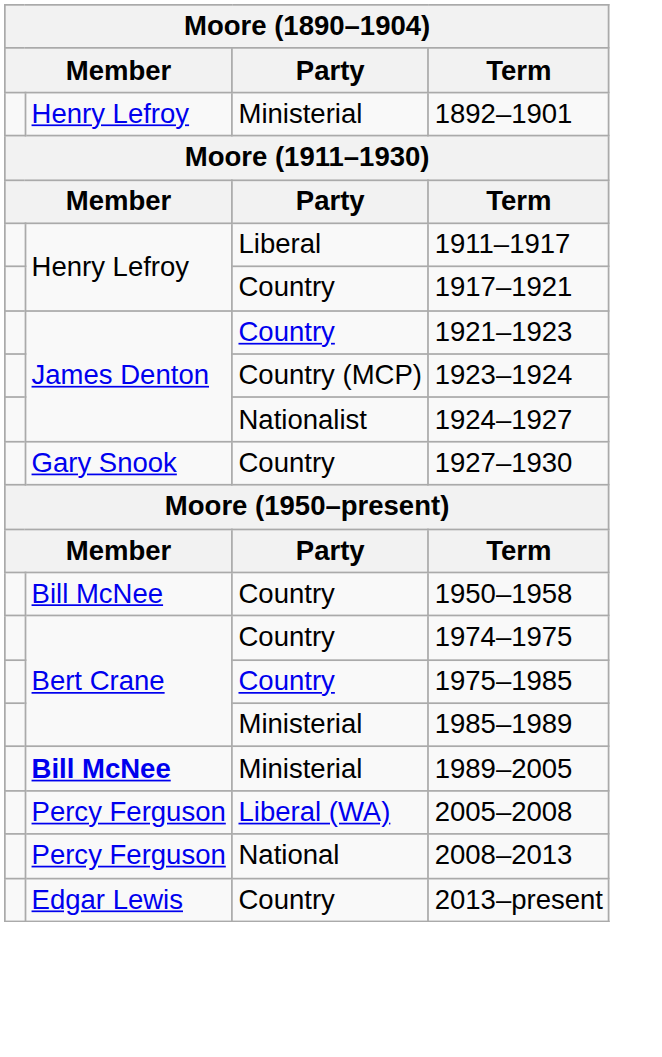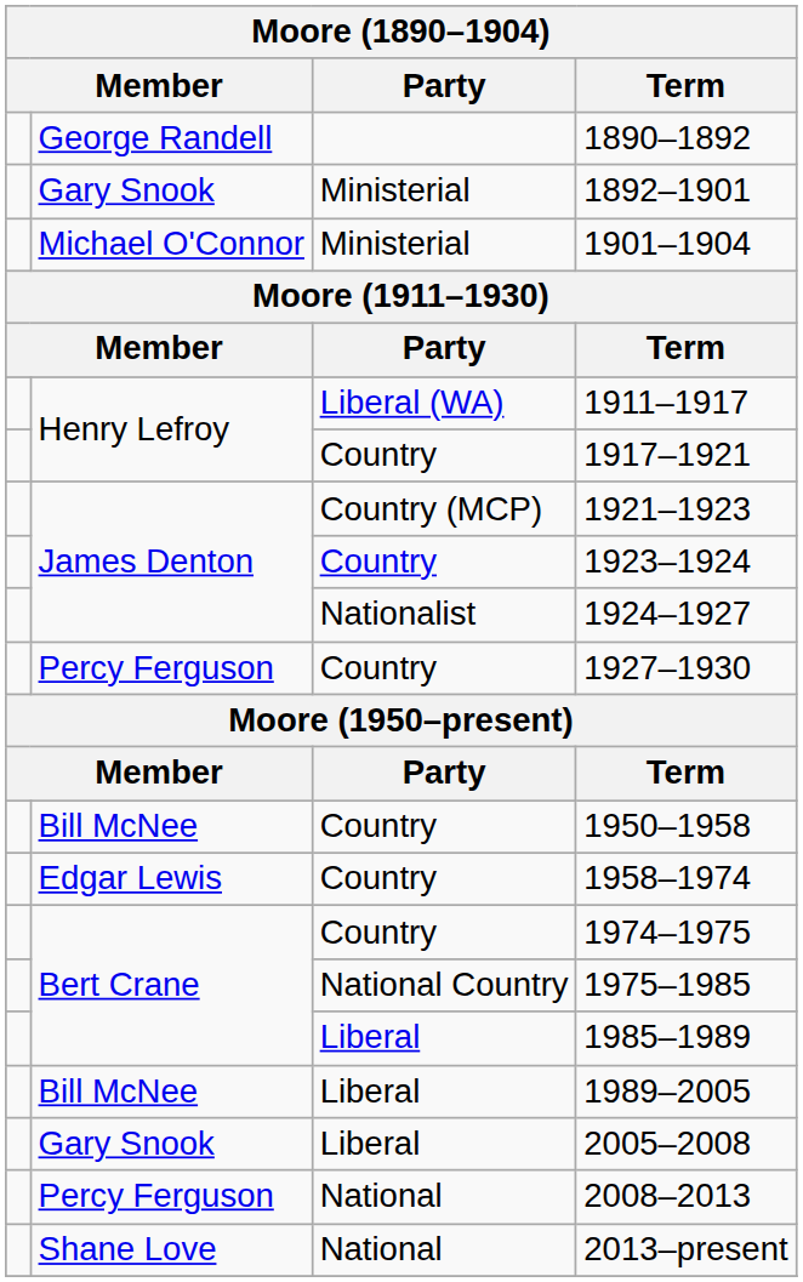+ row: George Randell | 1890–1892
1892–1901 | column 2: Henry Lefroy -> Gary Snook
+ row: Michael O'Connor | Ministerial | 1901–1904
1911–1917 | Party: Liberal -> Liberal (WA)
1921–1923 | Party: Country -> Country (MCP)
1923–1924 | Party: Country (MCP) -> Country
1927–1930 | column 2: Gary Snook -> Percy Ferguson
+ row: Edgar Lewis | Country | 1958–1974
1975–1985 | Party: Country -> National Country
1985–1989 | Party: Ministerial -> Liberal
1989–2005 | column 2: bold -> normal
1989–2005 | Party: Ministerial -> Liberal
2005–2008 | column 2: Percy Ferguson -> Gary Snook
2005–2008 | Party: Liberal (WA) -> Liberal
2013–present | column 2: Edgar Lewis -> Shane Love
2013–present | Party: Country -> National
